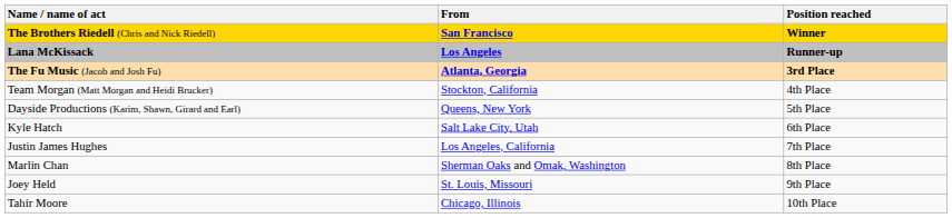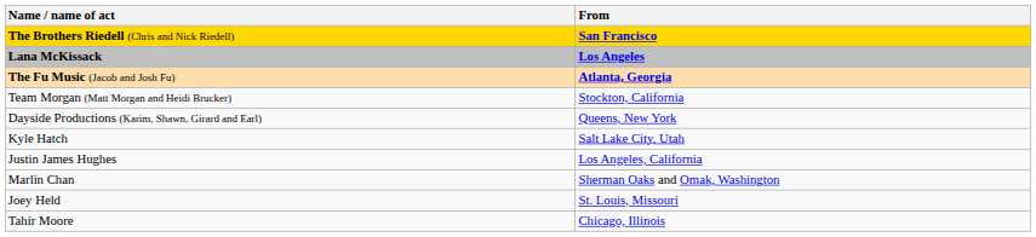- column: Position reached | Winner | Runner-up | 3rd Place | 4th Place | 5th Place | 6th Place | 7th Place | 8th Place | 9th Place | 10th Place
